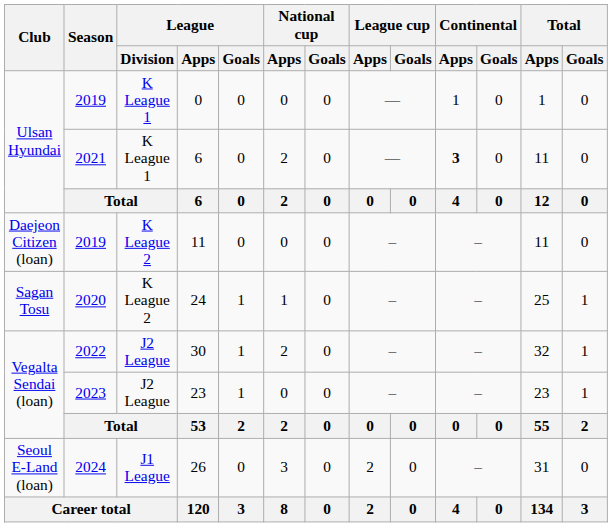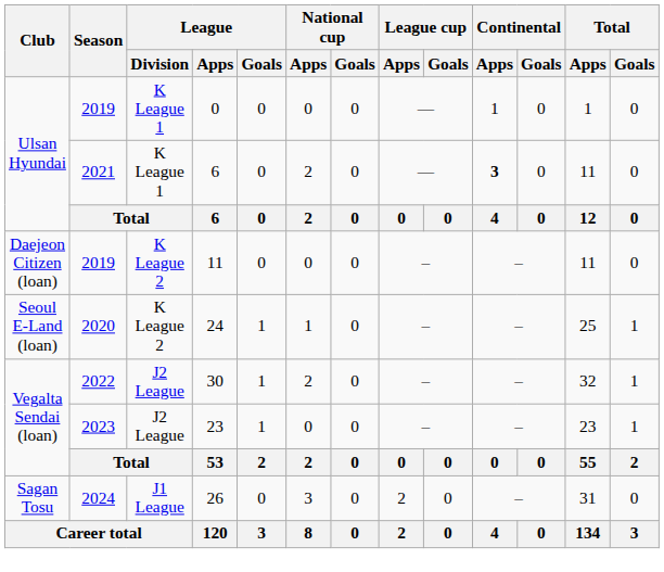24 | Club: Sagan Tosu -> Seoul E-Land (loan)
26 | Club: Seoul E-Land (loan) -> Sagan Tosu
